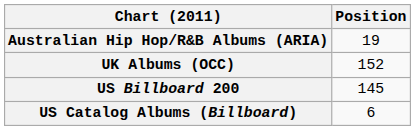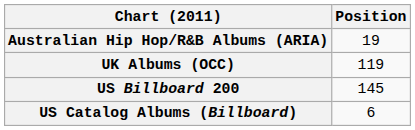UK Albums (OCC) | Position: 152 -> 119
